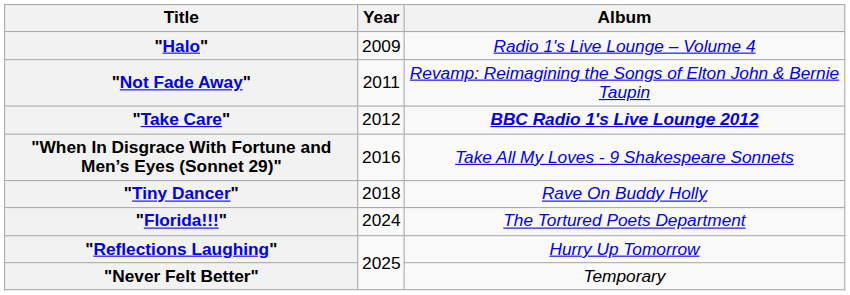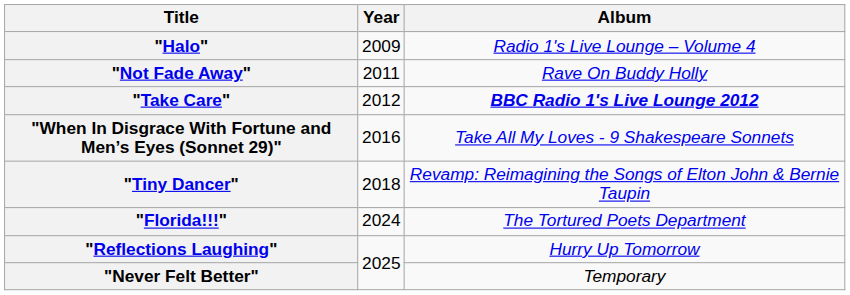"Not Fade Away" | Album: Revamp: Reimagining the Songs of Elton John & Bernie Taupin -> Rave On Buddy Holly
"Tiny Dancer" | Album: Rave On Buddy Holly -> Revamp: Reimagining the Songs of Elton John & Bernie Taupin
